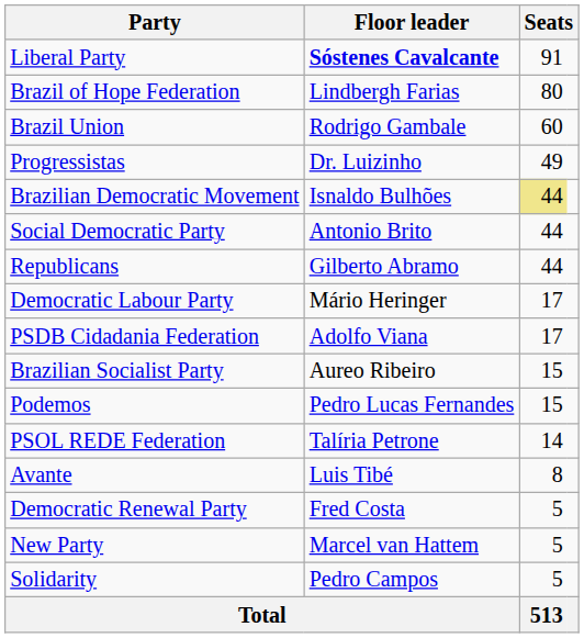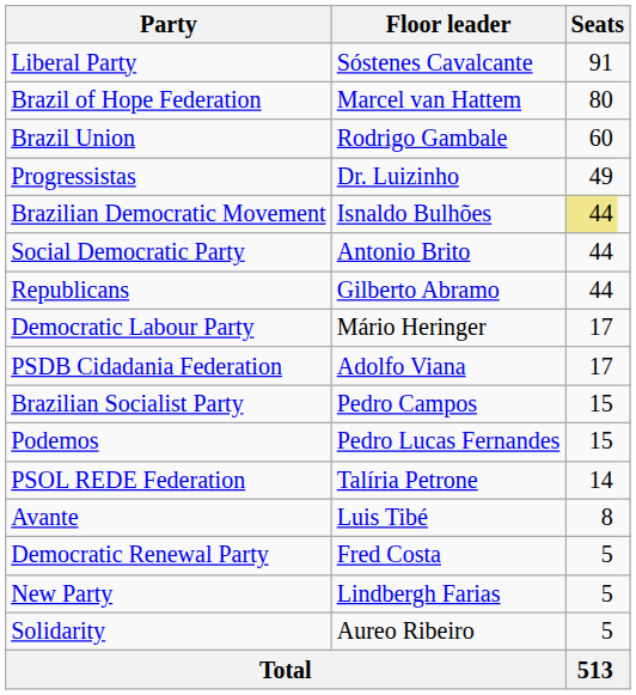Liberal Party | Floor leader: bold -> normal
Brazil of Hope Federation | Floor leader: Lindbergh Farias -> Marcel van Hattem
Brazilian Socialist Party | Floor leader: Aureo Ribeiro -> Pedro Campos
New Party | Floor leader: Marcel van Hattem -> Lindbergh Farias
Solidarity | Floor leader: Pedro Campos -> Aureo Ribeiro
